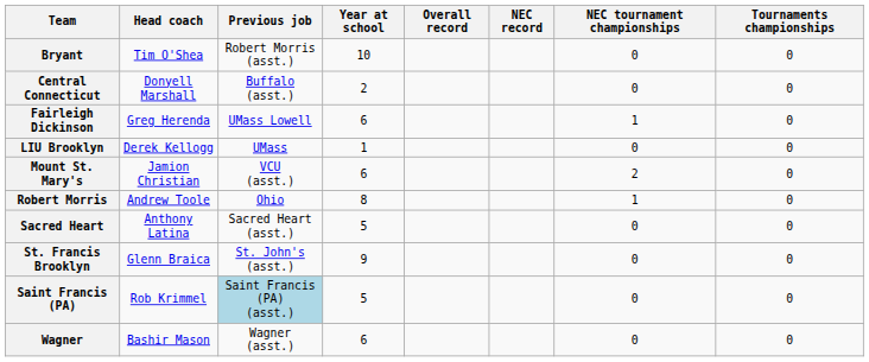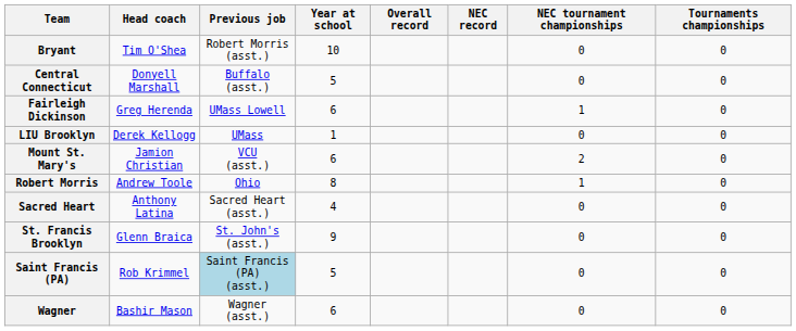Central Connecticut | Year at school: 2 -> 5
Sacred Heart | Year at school: 5 -> 4
